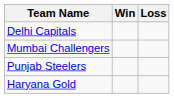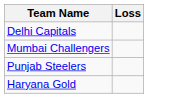- column: Win
